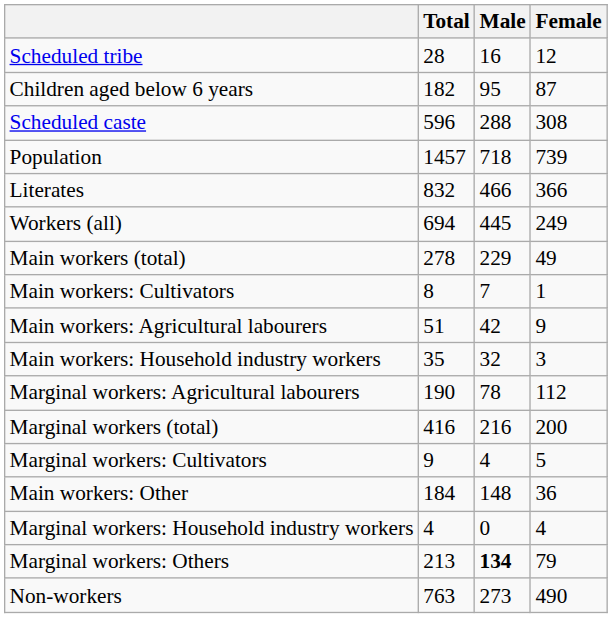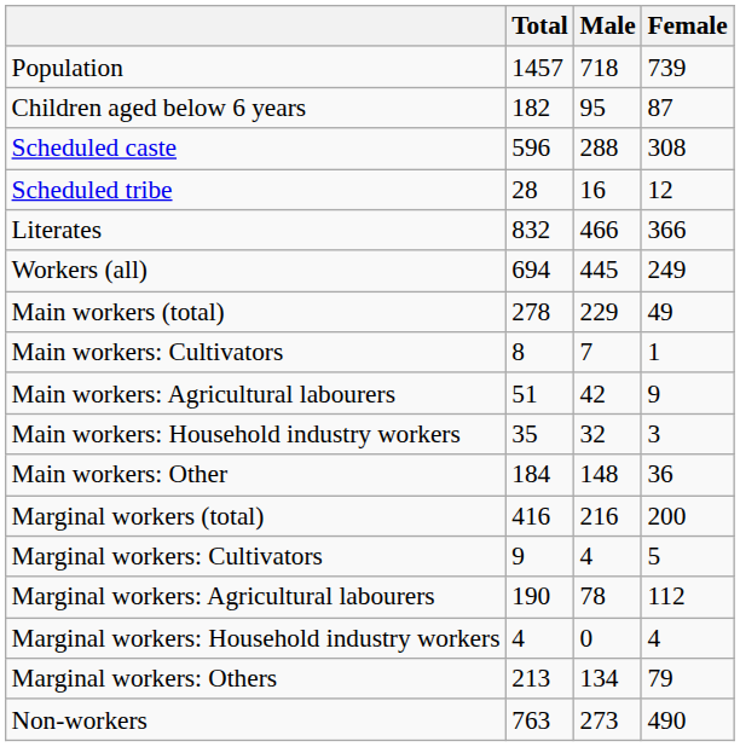rows swapped: Population <-> Scheduled tribe
rows swapped: Main workers: Other <-> Marginal workers: Agricultural labourers
Marginal workers: Others | Male: bold -> normal
